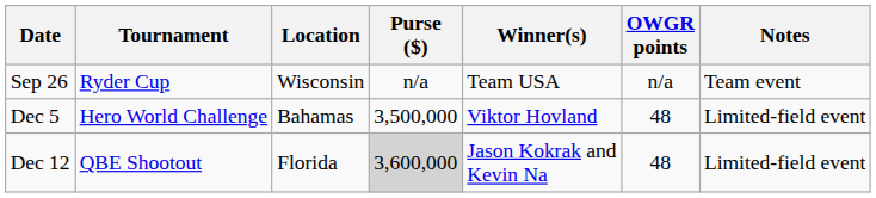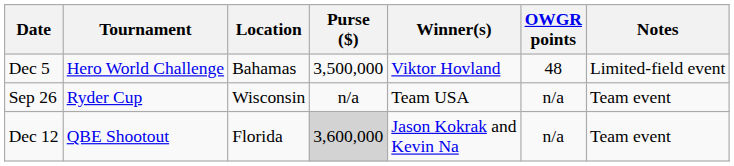rows swapped: Sep 26 <-> Dec 5
Dec 12 | OWGR points: 48 -> n/a
Dec 12 | Notes: Limited-field event -> Team event
